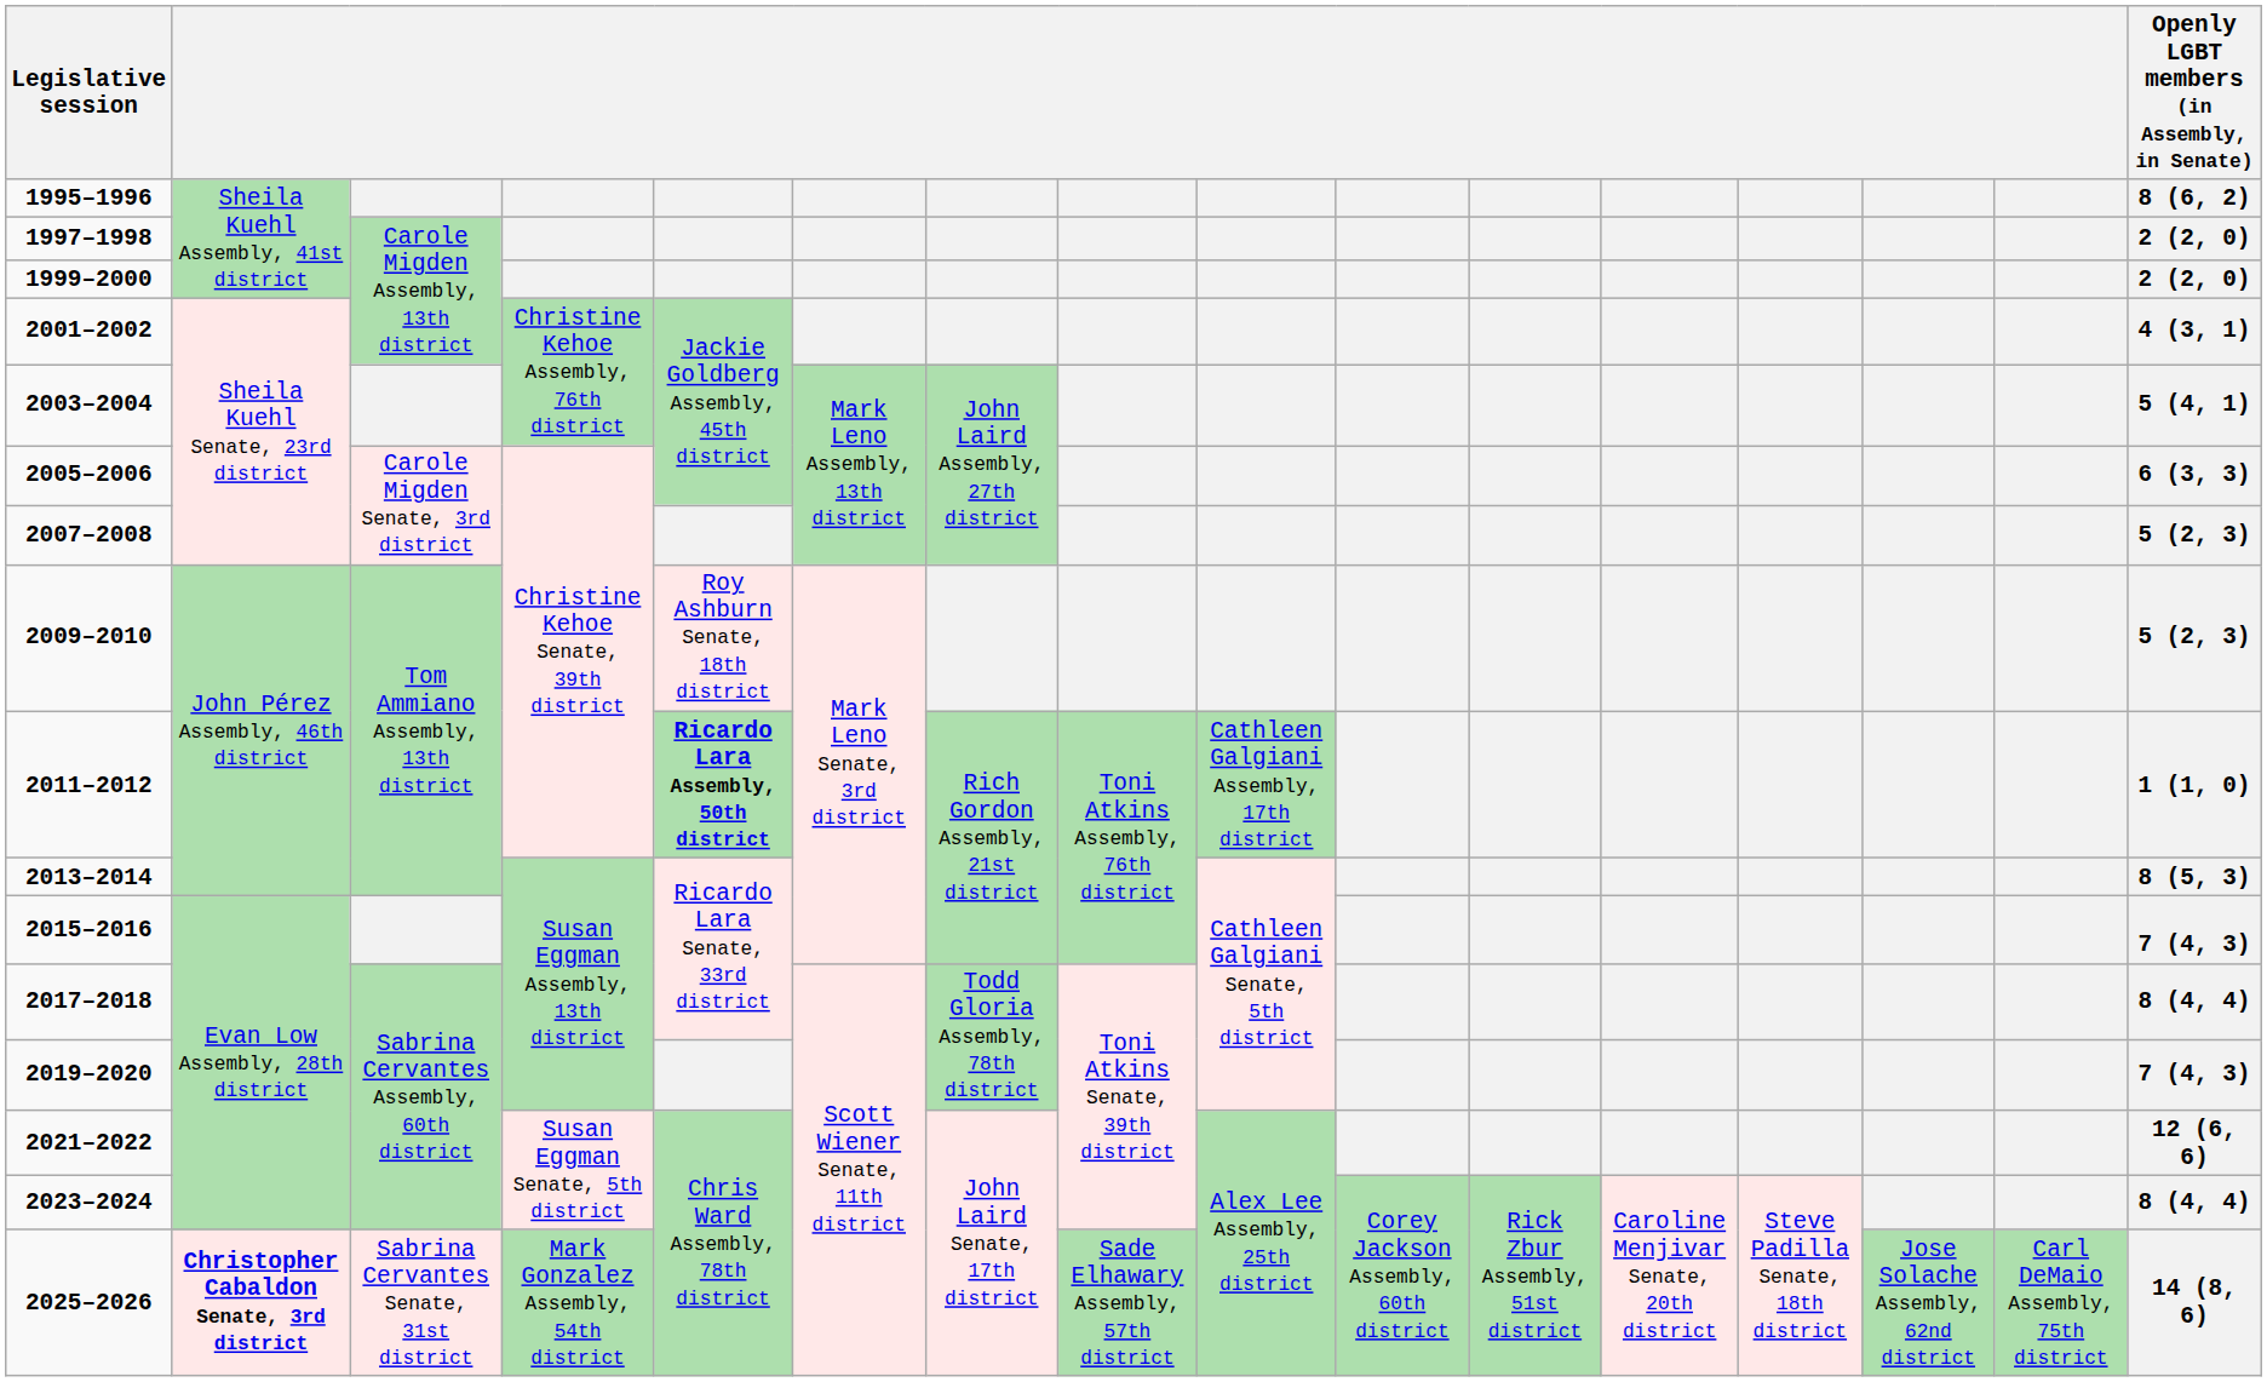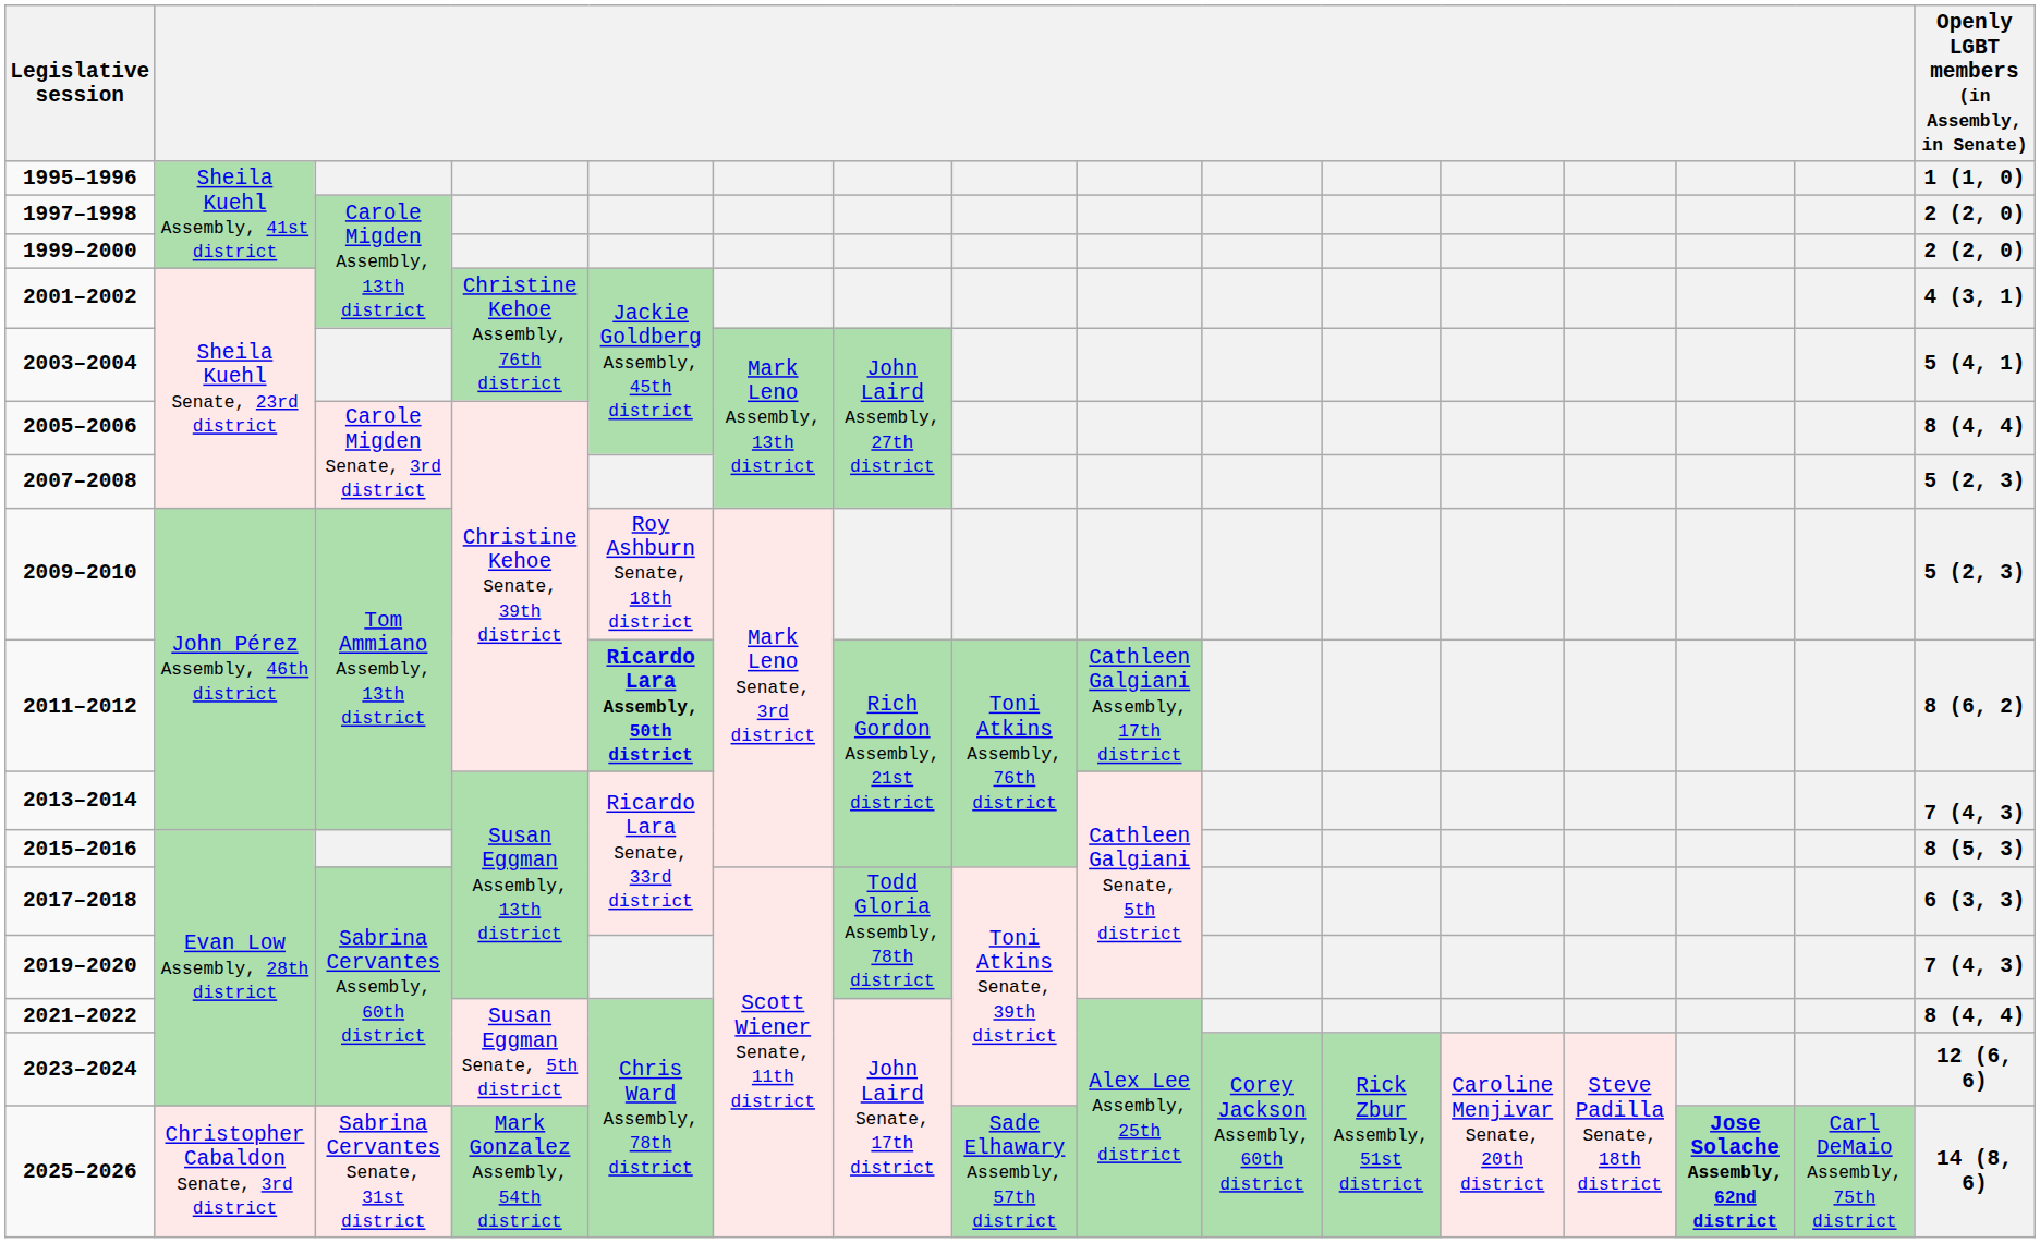1995–1996 | Openly LGBT members (in Assembly, in Senate): 8 (6, 2) -> 1 (1, 0)
2005–2006 | Openly LGBT members (in Assembly, in Senate): 6 (3, 3) -> 8 (4, 4)
2011–2012 | Openly LGBT members (in Assembly, in Senate): 1 (1, 0) -> 8 (6, 2)
2013–2014 | Openly LGBT members (in Assembly, in Senate): 8 (5, 3) -> 7 (4, 3)
2015–2016 | Openly LGBT members (in Assembly, in Senate): 7 (4, 3) -> 8 (5, 3)
2017–2018 | Openly LGBT members (in Assembly, in Senate): 8 (4, 4) -> 6 (3, 3)
2021–2022 | Openly LGBT members (in Assembly, in Senate): 12 (6, 6) -> 8 (4, 4)
2023–2024 | Openly LGBT members (in Assembly, in Senate): 8 (4, 4) -> 12 (6, 6)
2025–2026 | column 2: bold -> normal
2025–2026 | column 14: normal -> bold
